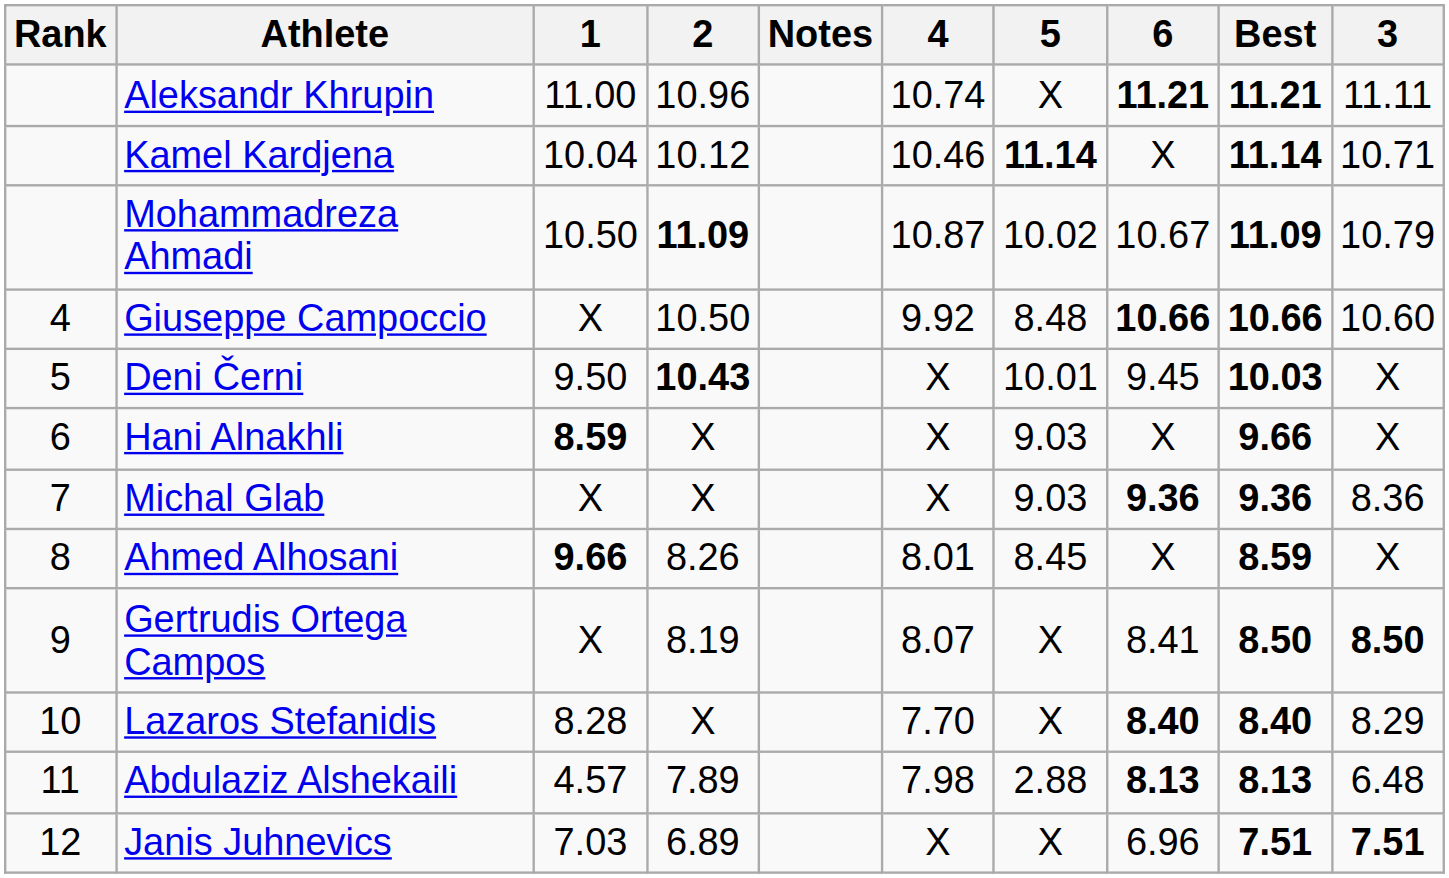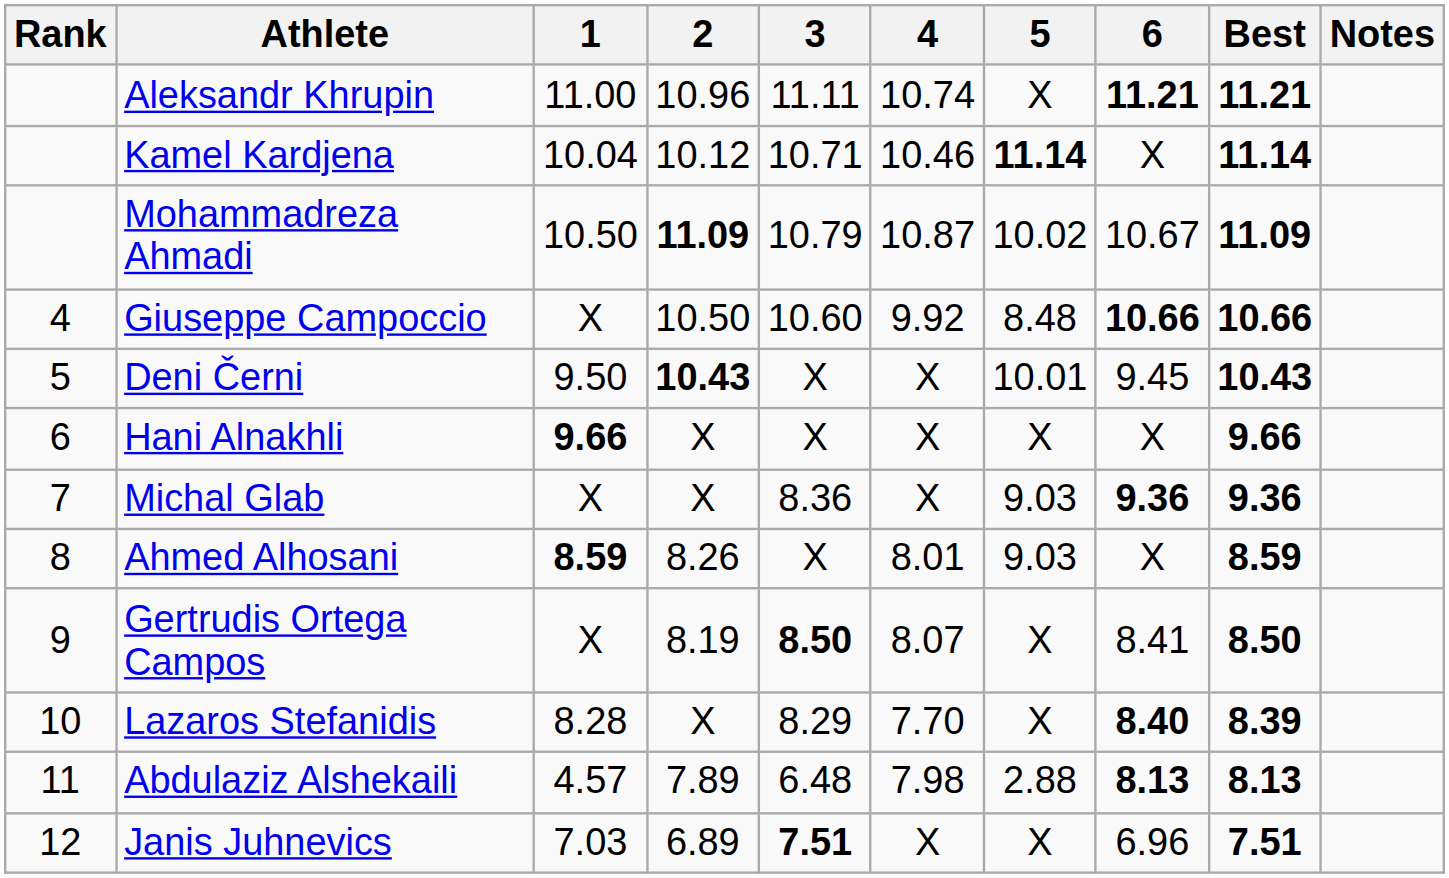columns swapped: 3 <-> Notes
Deni Černi | Best: 10.03 -> 10.43
Hani Alnakhli | 1: 8.59 -> 9.66
Hani Alnakhli | 5: 9.03 -> X
Ahmed Alhosani | 1: 9.66 -> 8.59
Ahmed Alhosani | 5: 8.45 -> 9.03
Lazaros Stefanidis | Best: 8.40 -> 8.39
